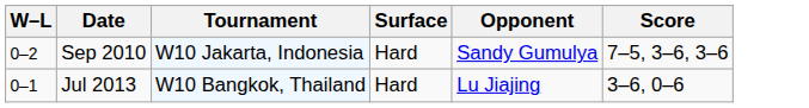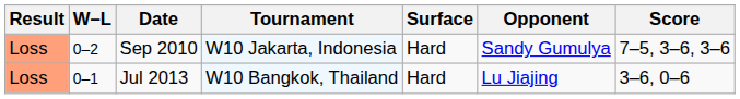+ column: Result | Loss | Loss
